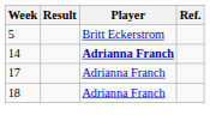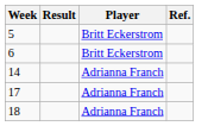+ row: 6 | Britt Eckerstrom
14 | Player: bold -> normal
